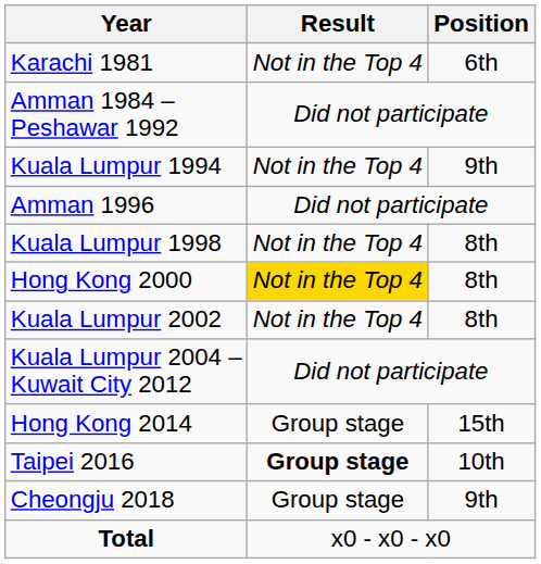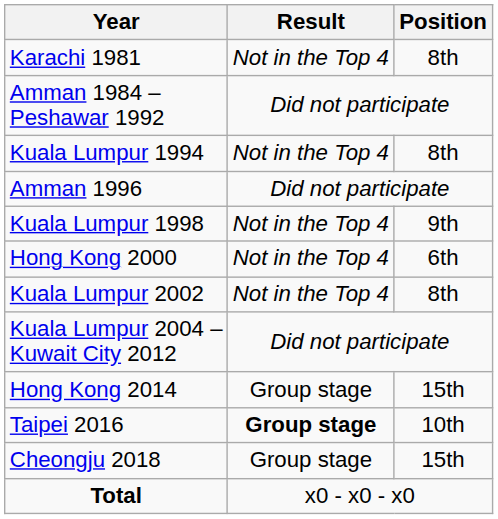Karachi 1981 | Position: 6th -> 8th
Kuala Lumpur 1994 | Position: 9th -> 8th
Kuala Lumpur 1998 | Position: 8th -> 9th
Hong Kong 2000 | Result: gold background -> no background
Hong Kong 2000 | Position: 8th -> 6th
Cheongju 2018 | Position: 9th -> 15th
